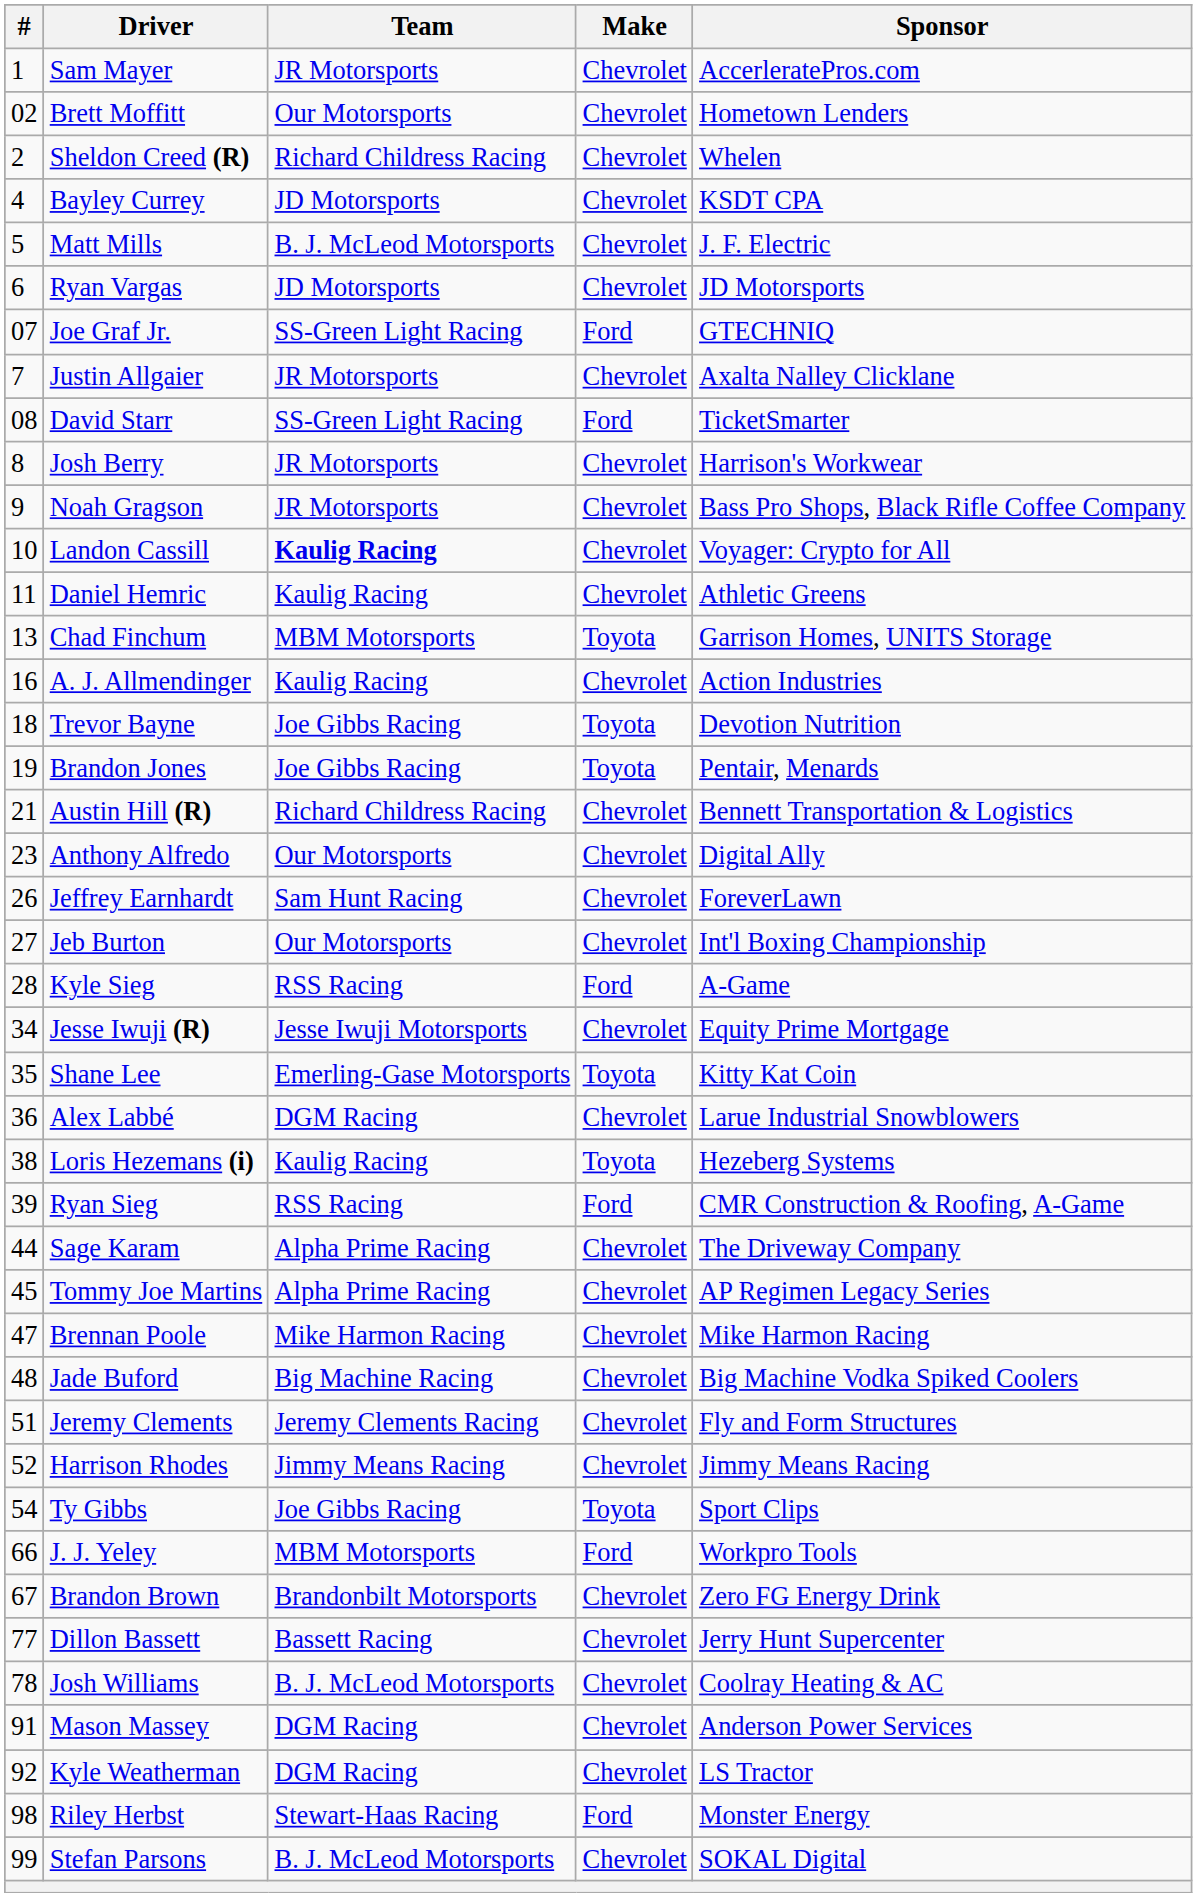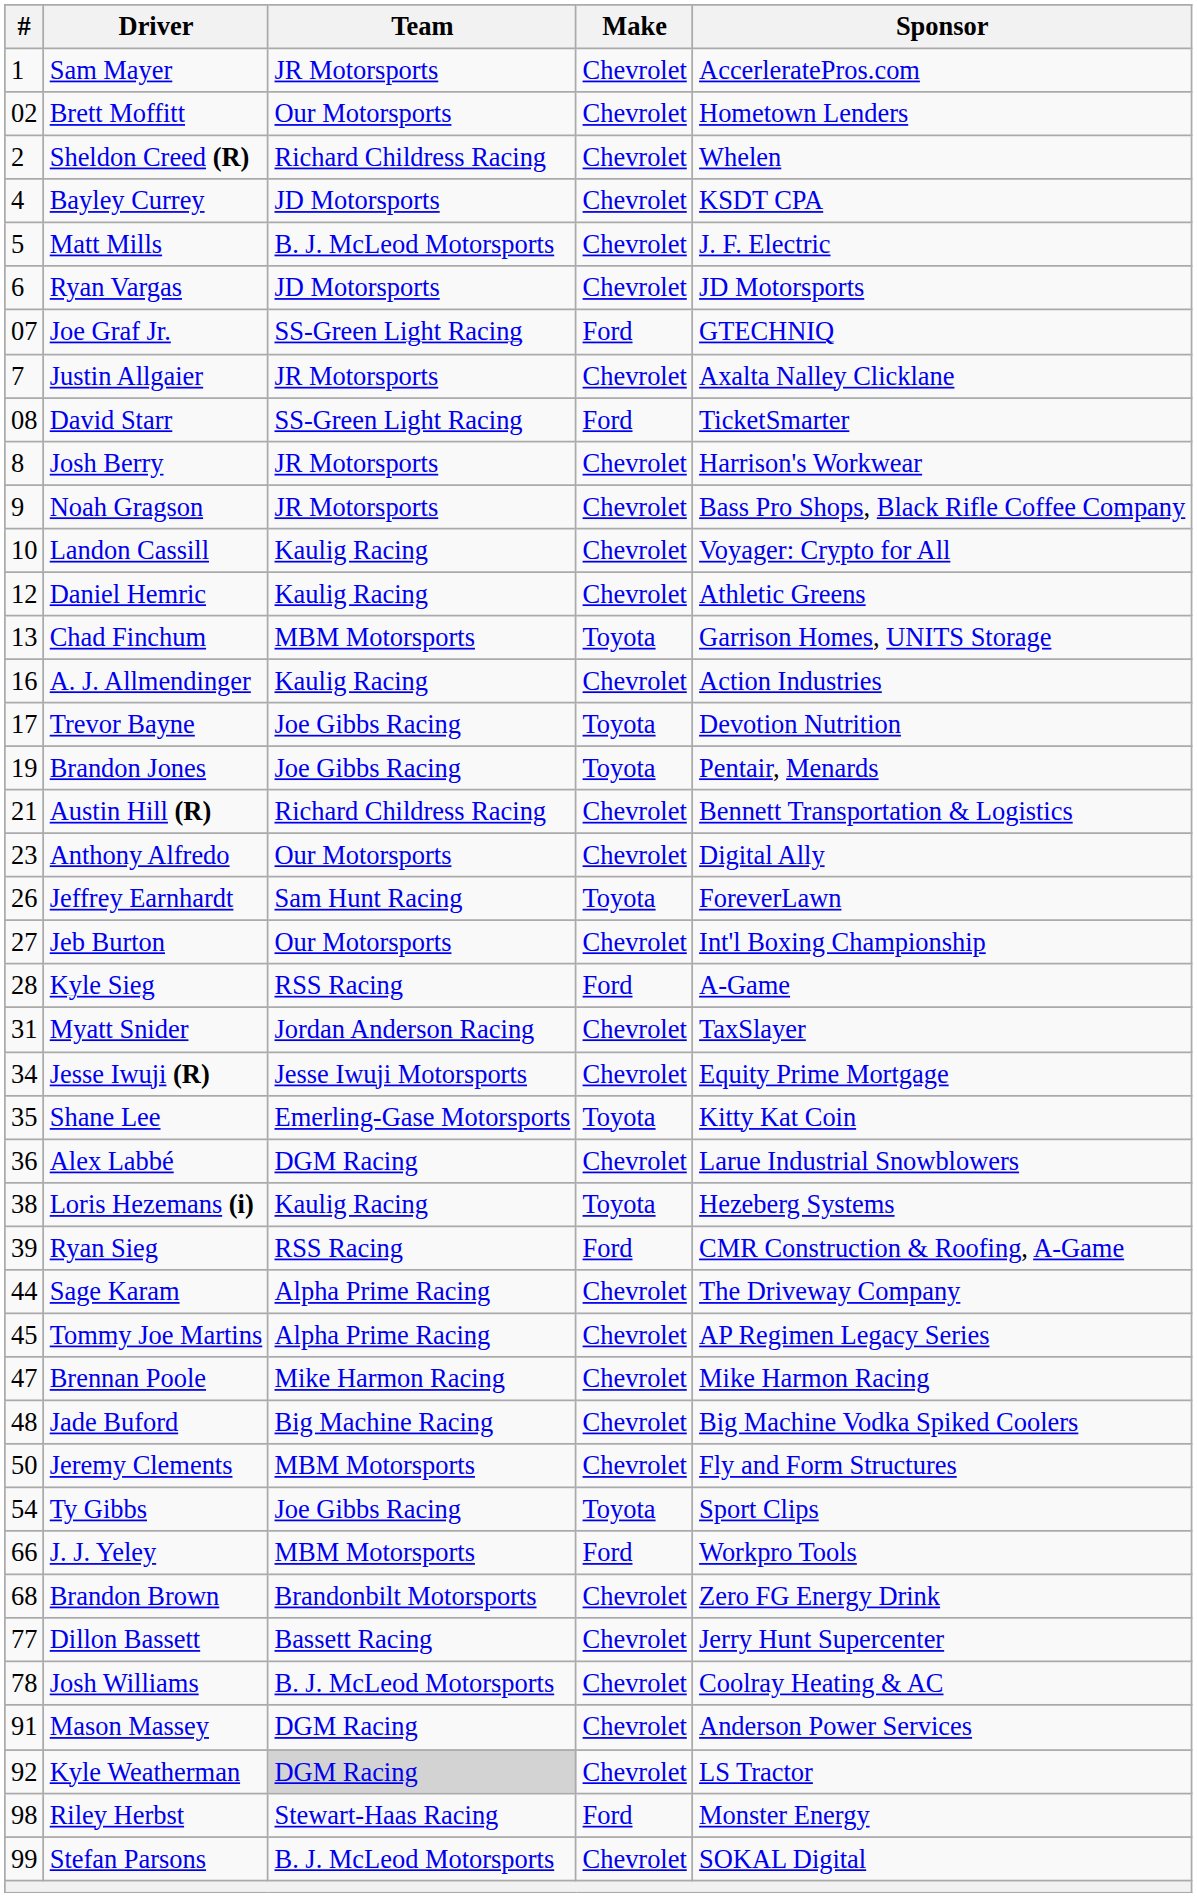Landon Cassill | Team: bold -> normal
Daniel Hemric | #: 11 -> 12
Trevor Bayne | #: 18 -> 17
Jeffrey Earnhardt | Make: Chevrolet -> Toyota
+ row: 31 | Myatt Snider | Jordan Anderson Racing | Chevrolet | TaxSlayer
Jeremy Clements | #: 51 -> 50
Jeremy Clements | Team: Jeremy Clements Racing -> MBM Motorsports
- row: 52 | Harrison Rhodes | Jimmy Means Racing | Chevrolet | Jimmy Means Racing
Brandon Brown | #: 67 -> 68
Kyle Weatherman | Team: no background -> lightgrey background
